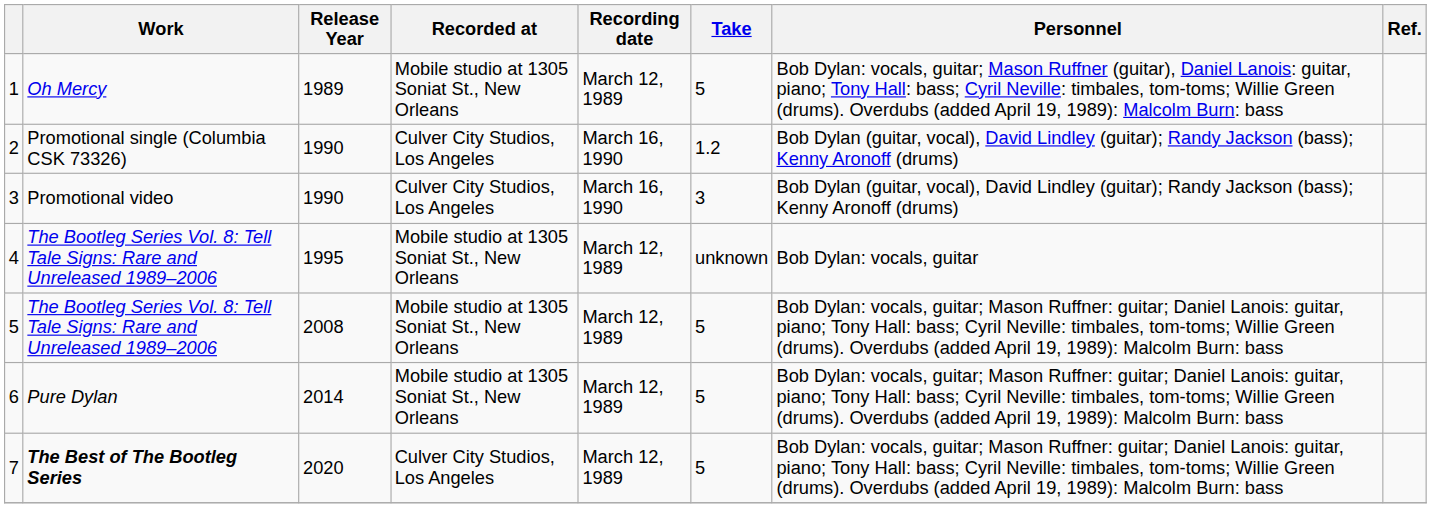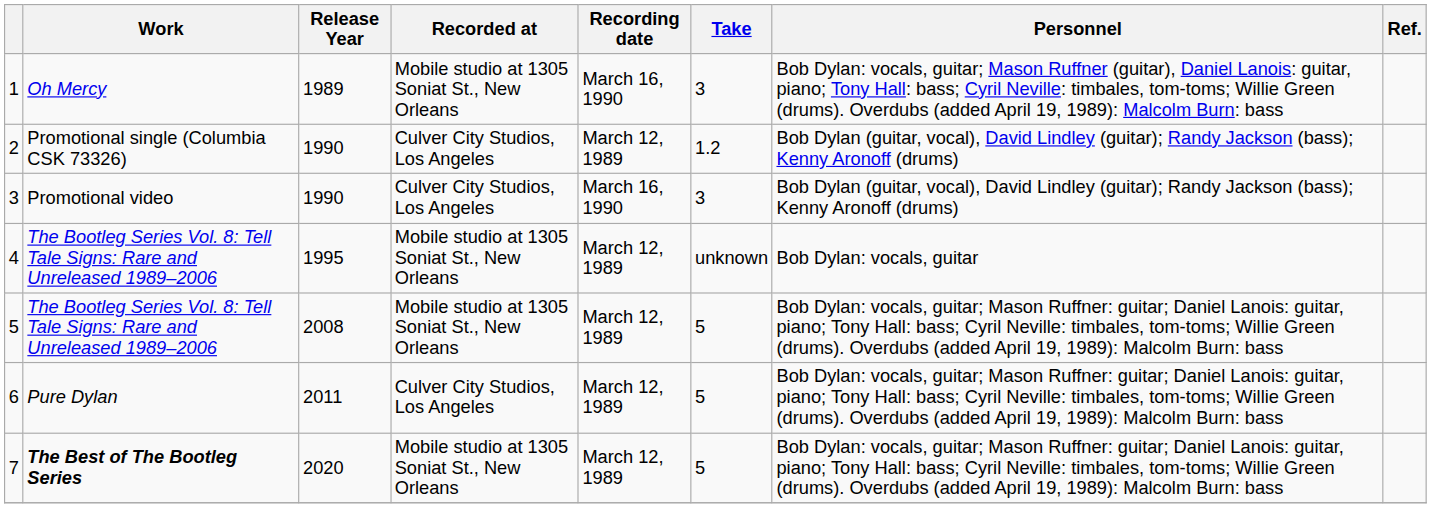1 | Recording date: March 12, 1989 -> March 16, 1990
1 | Take: 5 -> 3
2 | Recording date: March 16, 1990 -> March 12, 1989
6 | Release Year: 2014 -> 2011
6 | Recorded at: Mobile studio at 1305 Soniat St., New Orleans -> Culver City Studios, Los Angeles
7 | Recorded at: Culver City Studios, Los Angeles -> Mobile studio at 1305 Soniat St., New Orleans
